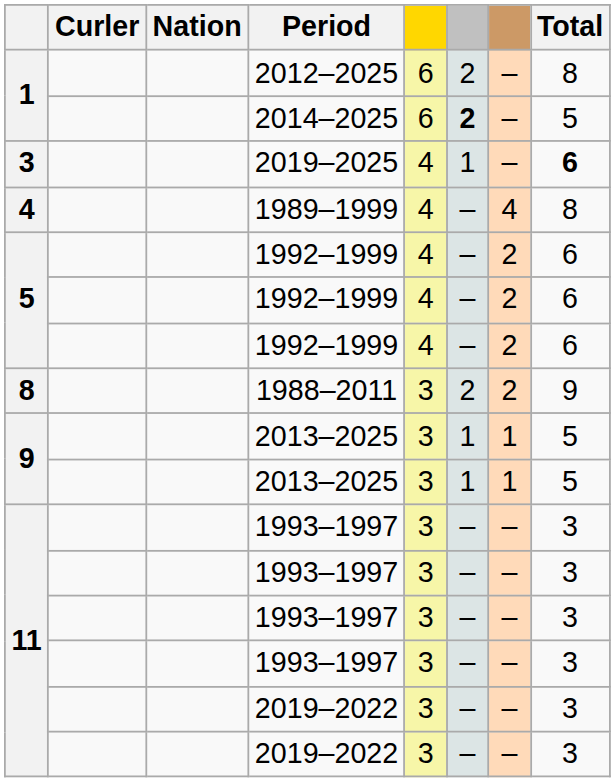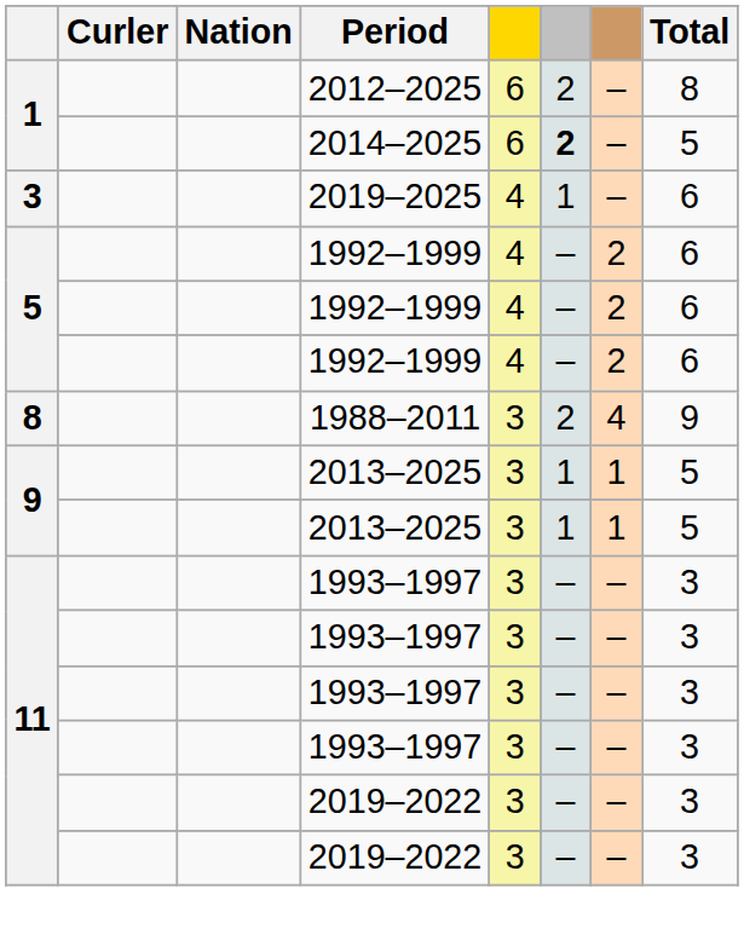2019–2025 | Total: bold -> normal
- row: 4 | 1989–1999 | 4 | – | 4 | 8
1988–2011 | column 7: 2 -> 4
